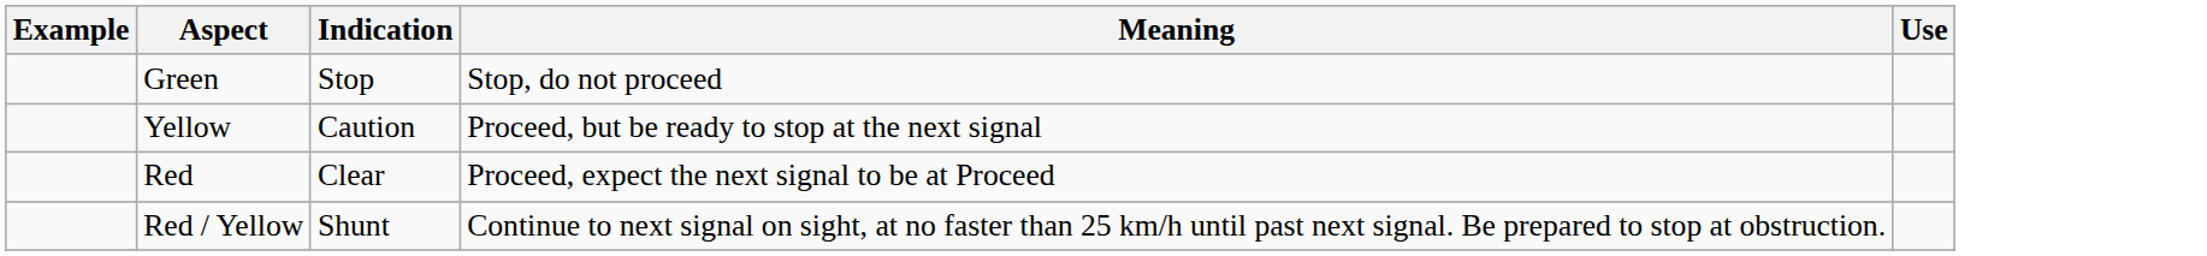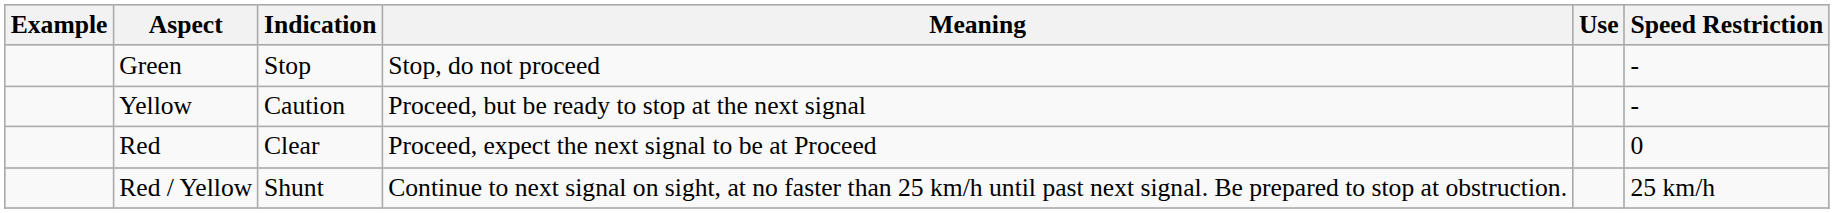+ column: Speed Restriction | - | - | 0 | 25 km/h
